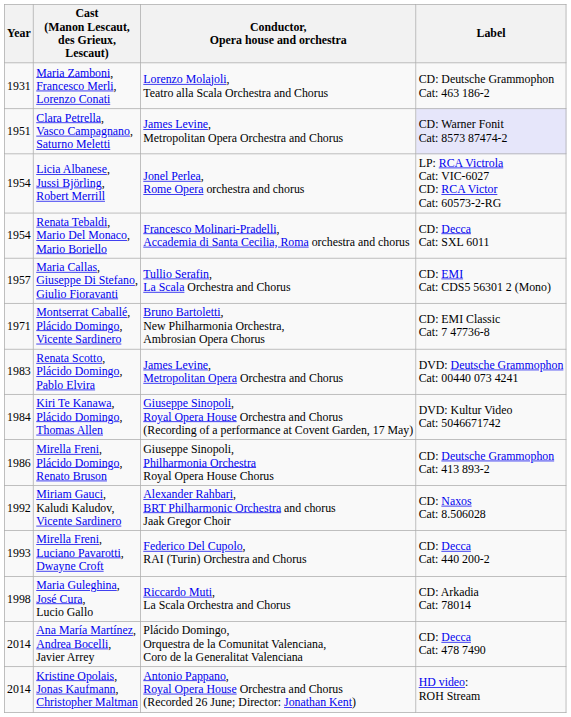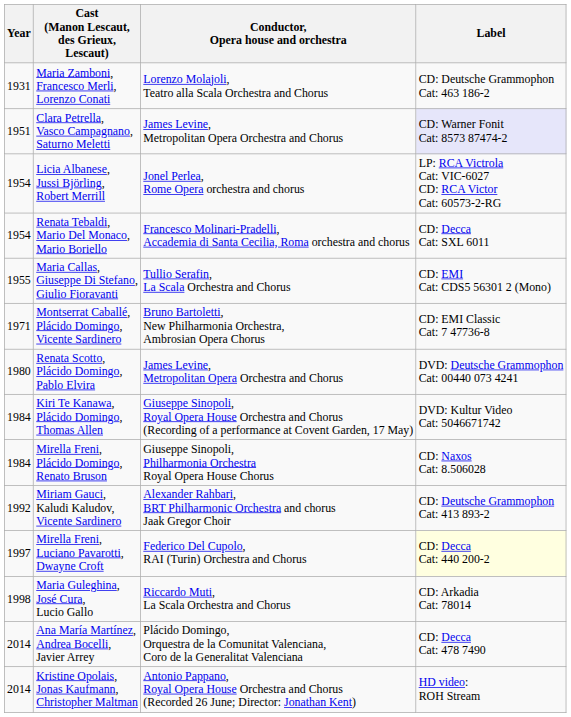Maria Callas, Giuseppe Di Stefano, Giulio Fioravanti | Year: 1957 -> 1955
Renata Scotto, Plácido Domingo, Pablo Elvira | Year: 1983 -> 1980
Mirella Freni, Plácido Domingo, Renato Bruson | Year: 1986 -> 1984
Mirella Freni, Plácido Domingo, Renato Bruson | Label: CD: Deutsche Grammophon Cat: 413 893-2 -> CD: Naxos Cat: 8.506028
Miriam Gauci, Kaludi Kaludov, Vicente Sardinero | Label: CD: Naxos Cat: 8.506028 -> CD: Deutsche Grammophon Cat: 413 893-2
Mirella Freni, Luciano Pavarotti, Dwayne Croft | Year: 1993 -> 1997
Mirella Freni, Luciano Pavarotti, Dwayne Croft | Label: no background -> lightyellow background
